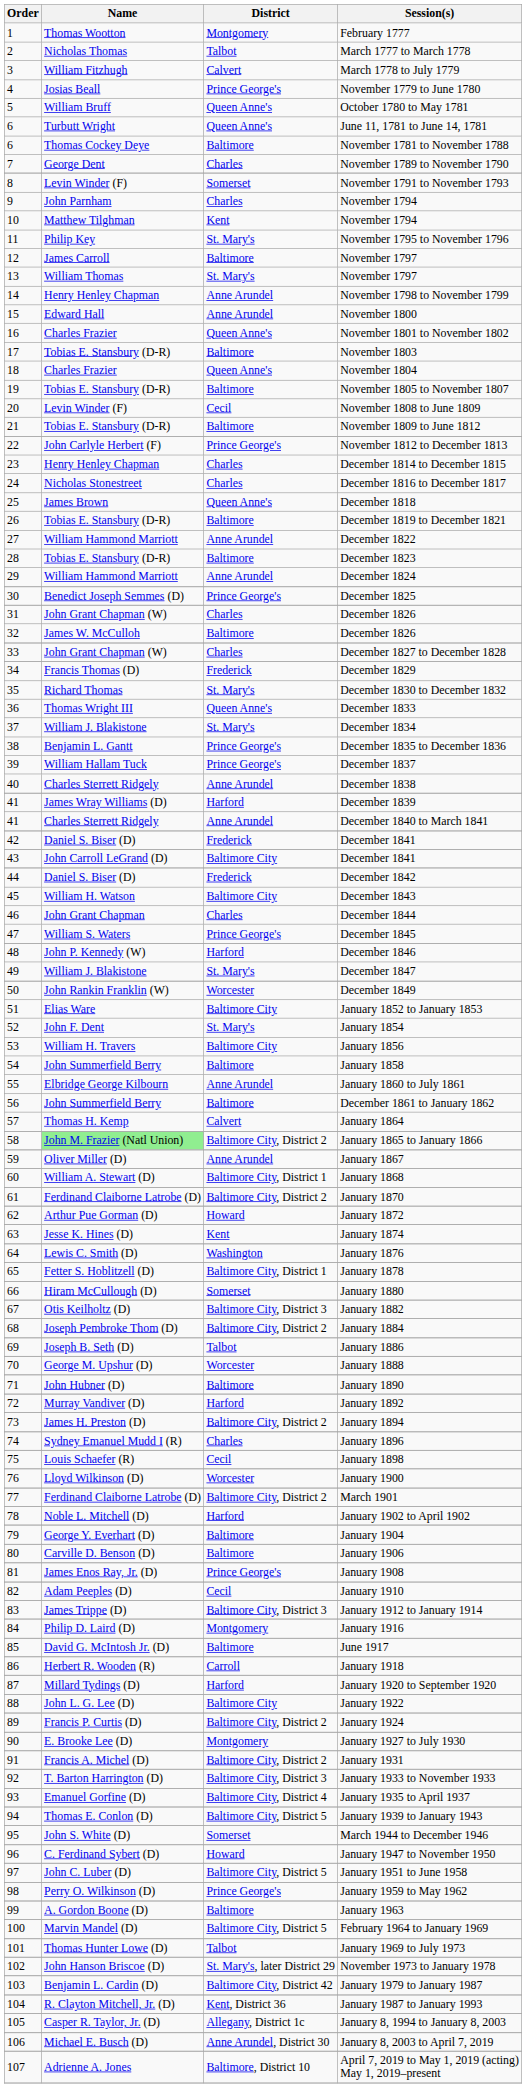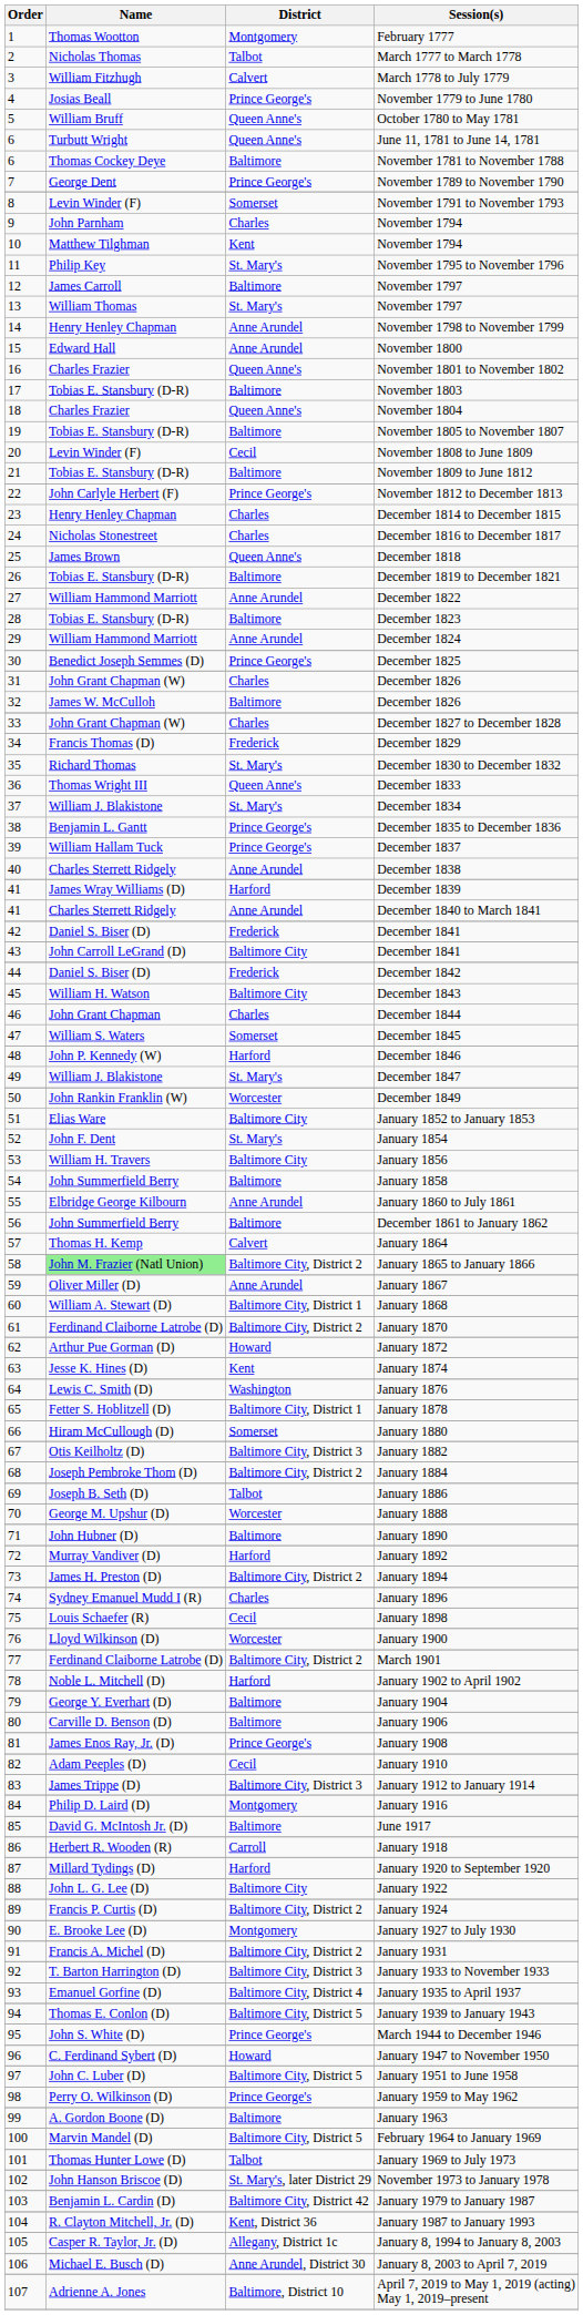November 1789 to November 1790 | District: Charles -> Prince George's
December 1845 | District: Prince George's -> Somerset
March 1944 to December 1946 | District: Somerset -> Prince George's
